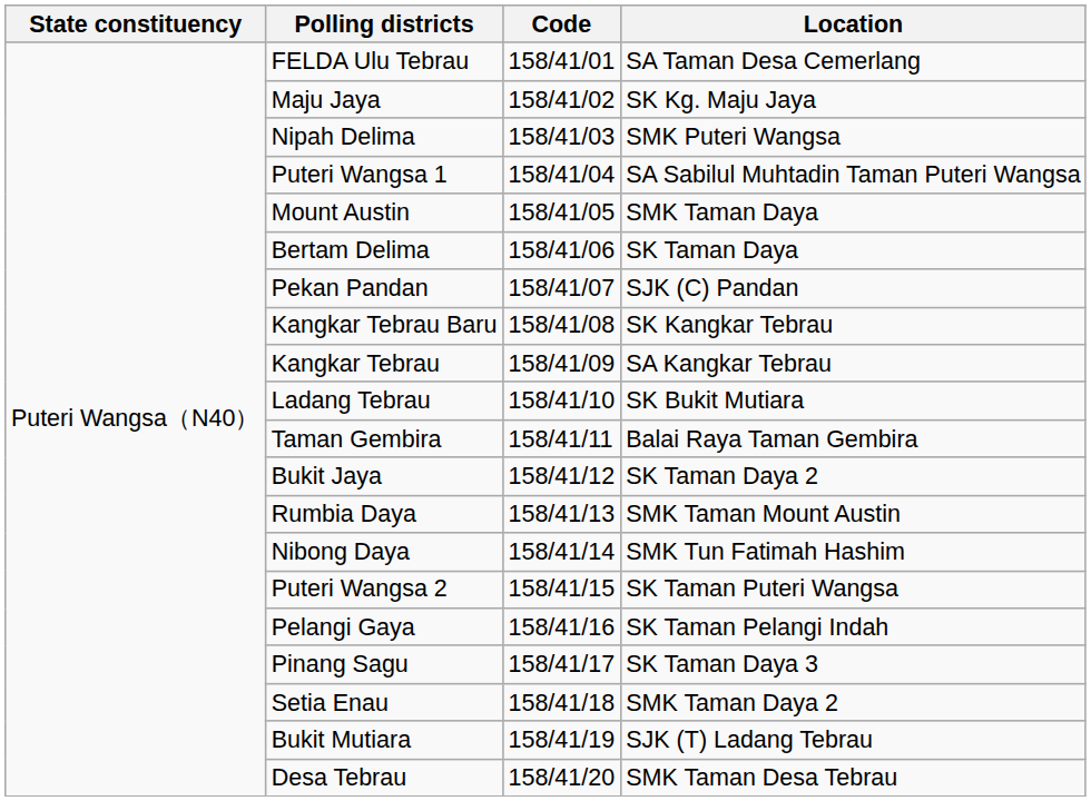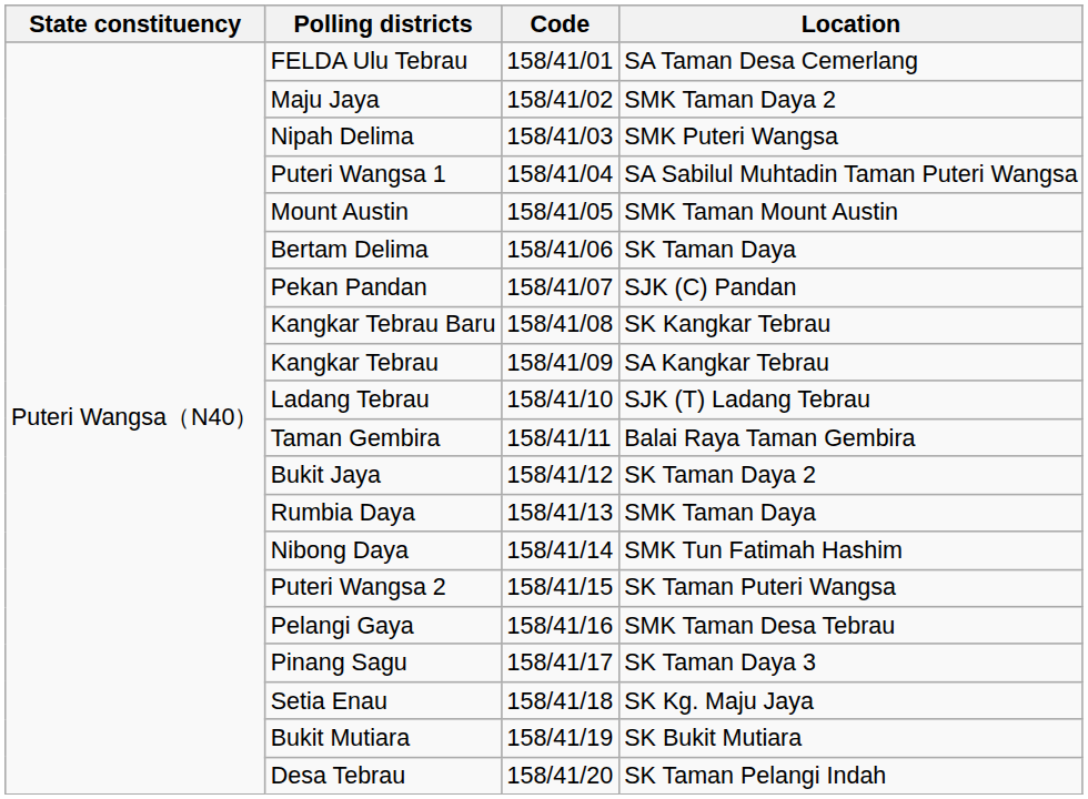Maju Jaya | Location: SK Kg. Maju Jaya -> SMK Taman Daya 2
Mount Austin | Location: SMK Taman Daya -> SMK Taman Mount Austin
Ladang Tebrau | Location: SK Bukit Mutiara -> SJK (T) Ladang Tebrau
Rumbia Daya | Location: SMK Taman Mount Austin -> SMK Taman Daya
Pelangi Gaya | Location: SK Taman Pelangi Indah -> SMK Taman Desa Tebrau
Setia Enau | Location: SMK Taman Daya 2 -> SK Kg. Maju Jaya
Bukit Mutiara | Location: SJK (T) Ladang Tebrau -> SK Bukit Mutiara
Desa Tebrau | Location: SMK Taman Desa Tebrau -> SK Taman Pelangi Indah
